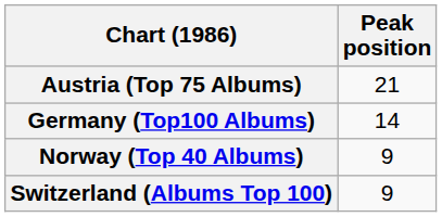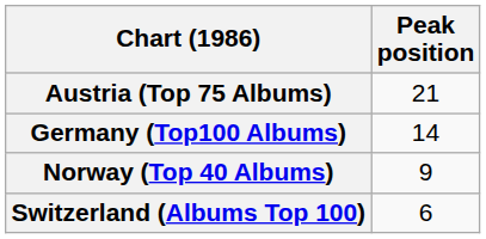Switzerland (Albums Top 100) | Peak position: 9 -> 6
